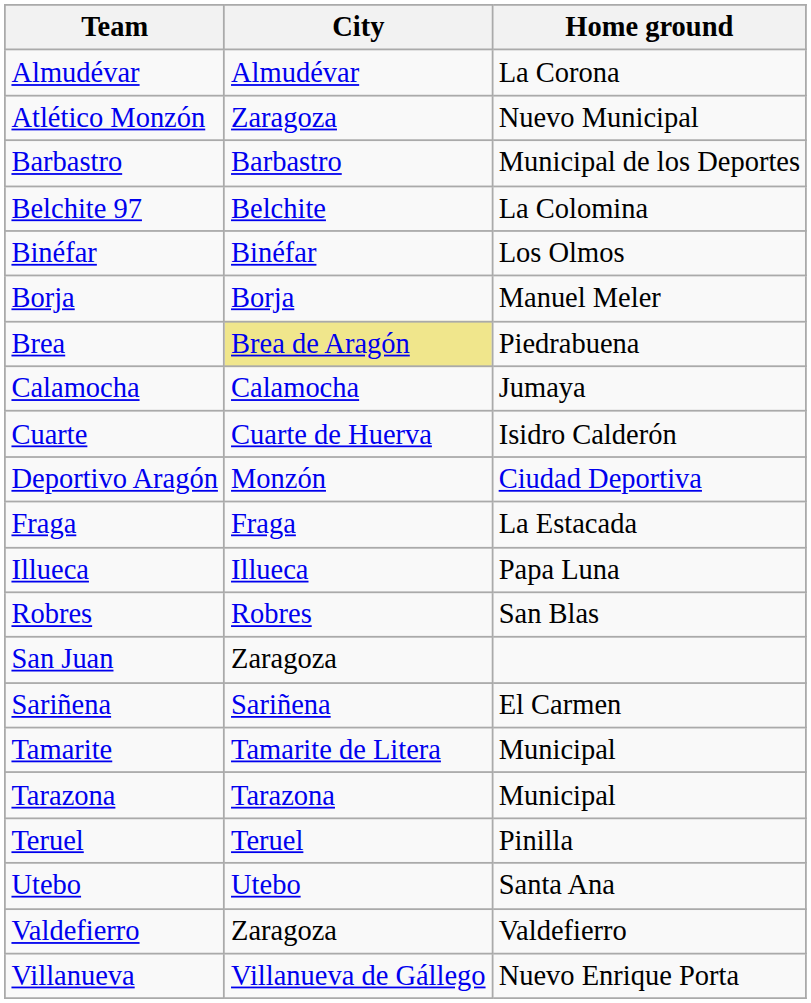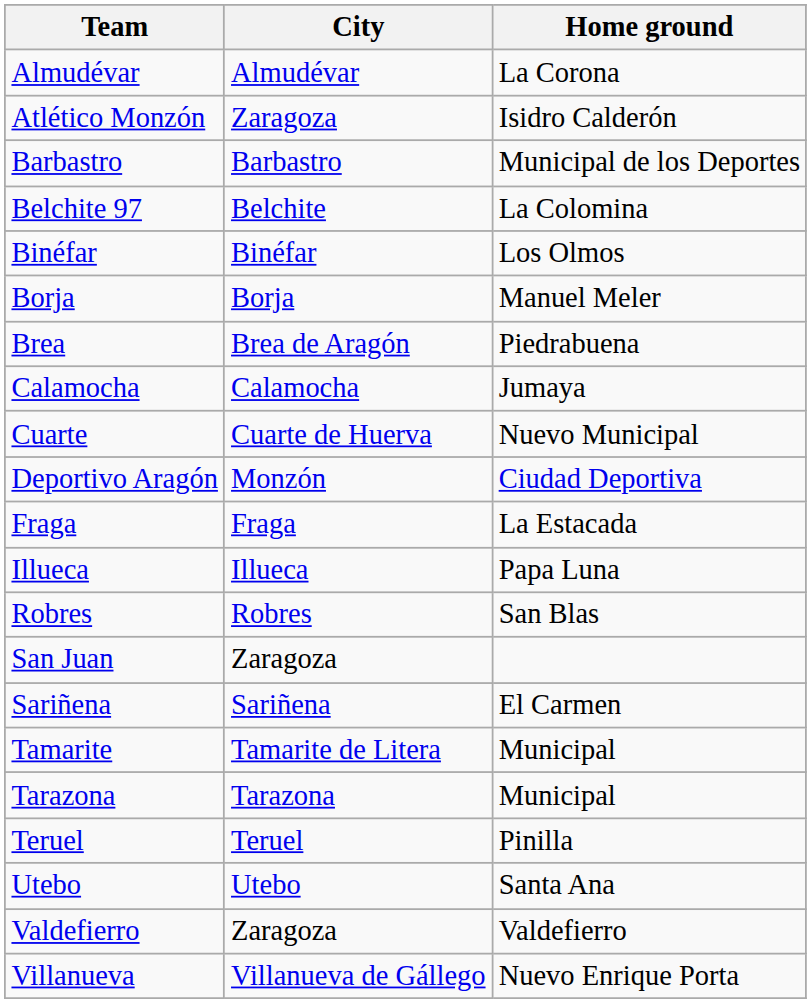Atlético Monzón | Home ground: Nuevo Municipal -> Isidro Calderón
Brea | City: khaki background -> no background
Cuarte | Home ground: Isidro Calderón -> Nuevo Municipal
